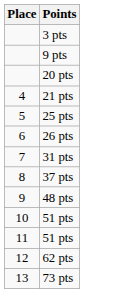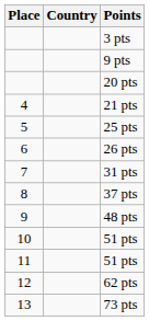+ column: Country
